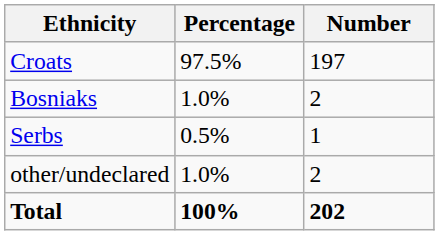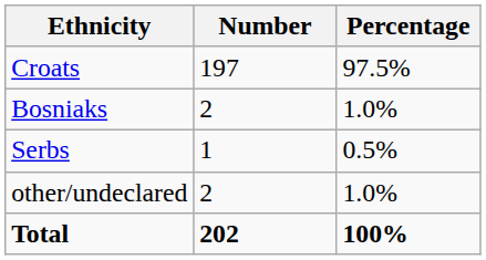columns swapped: Number <-> Percentage
